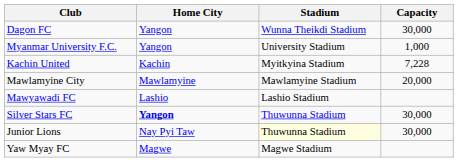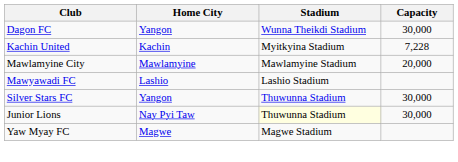- row: Myanmar University F.C. | Yangon | University Stadium | 1,000
Silver Stars FC | Home City: bold -> normal
